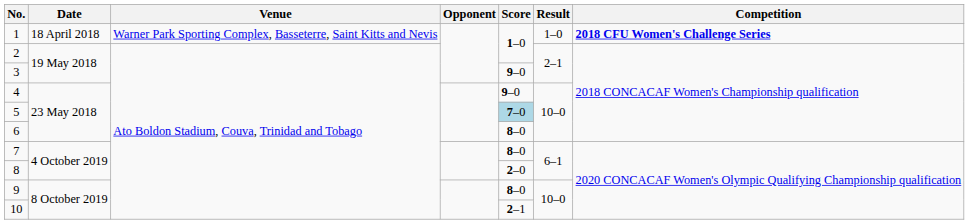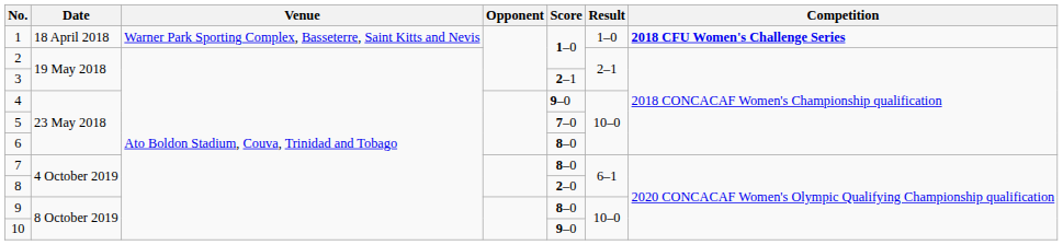3 | Score: 9–0 -> 2–1
5 | Score: lightblue background -> no background
10 | Score: 2–1 -> 9–0
